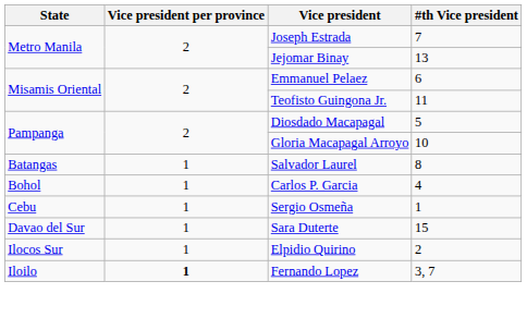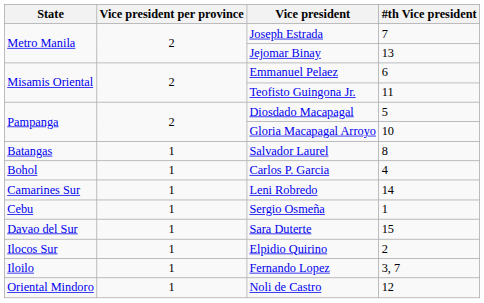+ row: Camarines Sur | 1 | Leni Robredo | 14
Fernando Lopez | Vice president per province: bold -> normal
+ row: Oriental Mindoro | 1 | Noli de Castro | 12
